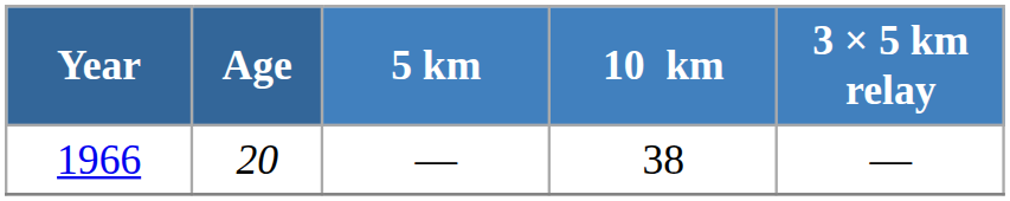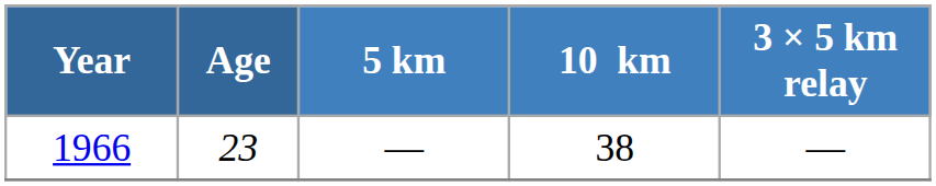1966 | Age: 20 -> 23
